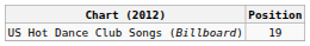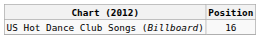US Hot Dance Club Songs (Billboard) | Position: 19 -> 16
